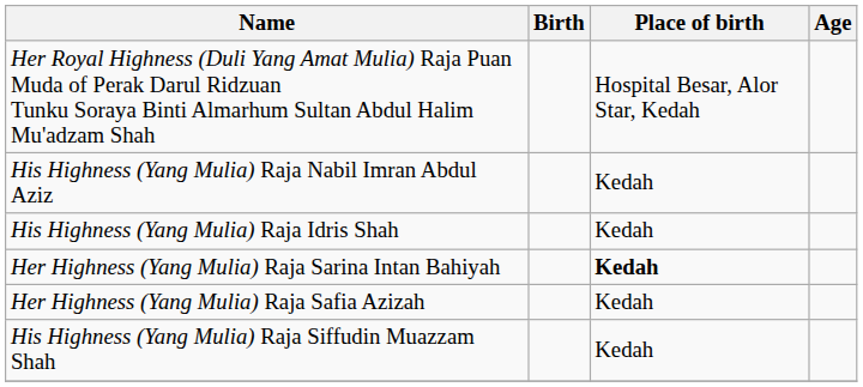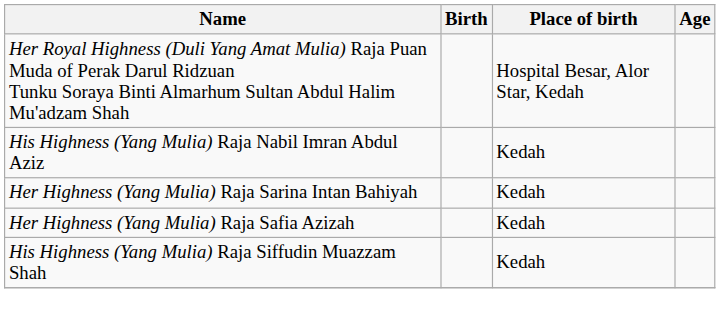- row: His Highness (Yang Mulia) Raja Idris Shah | Kedah
Her Highness (Yang Mulia) Raja Sarina Intan Bahiyah | Place of birth: bold -> normal
